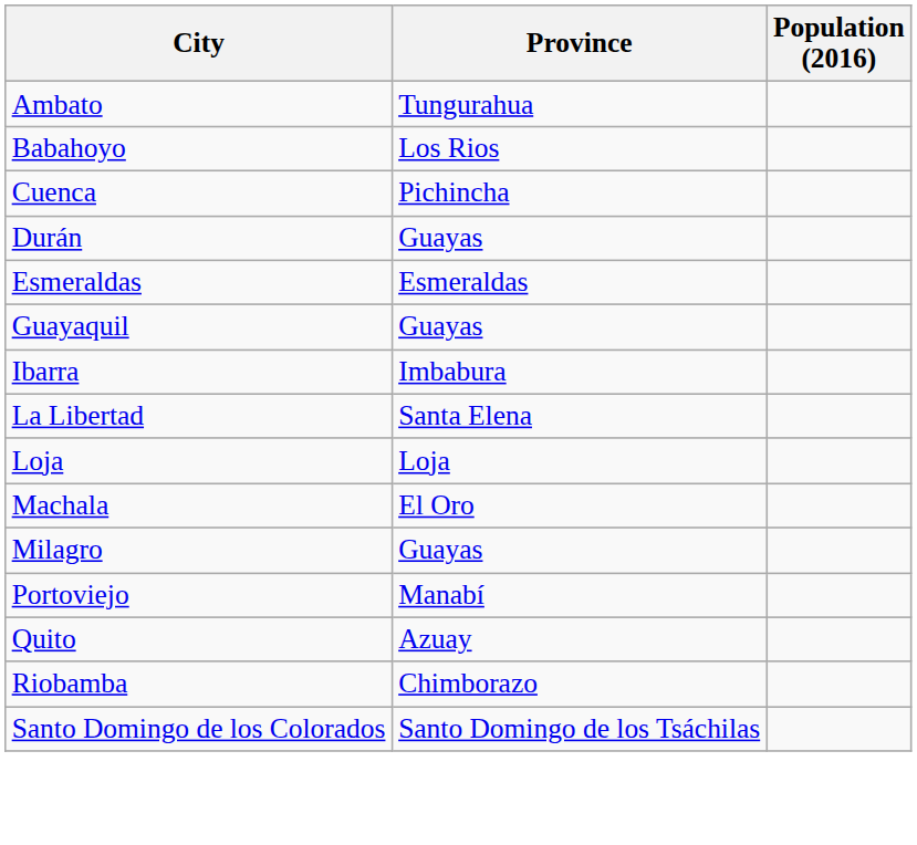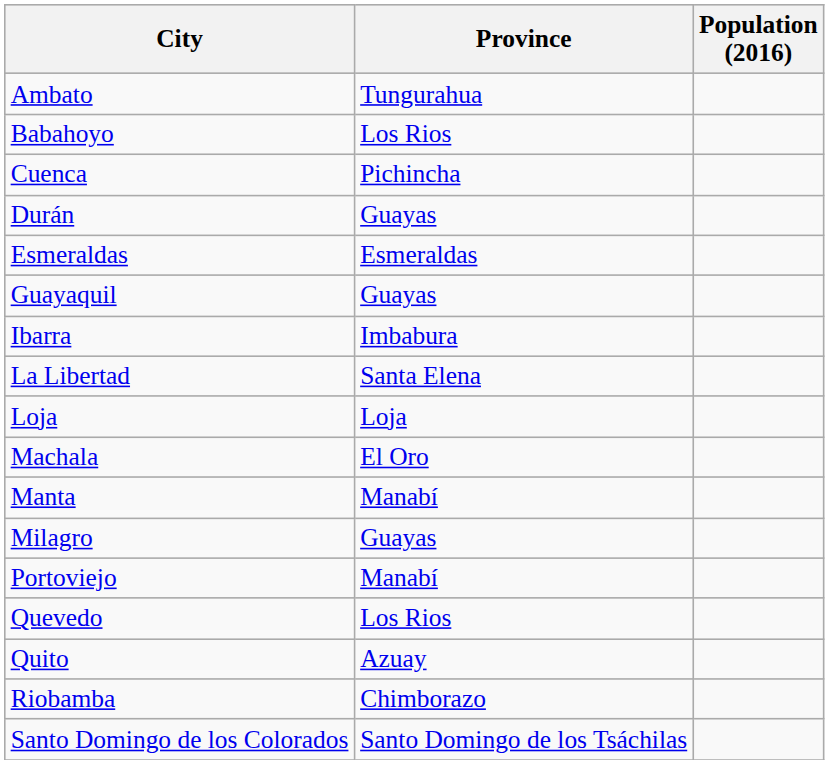+ row: Manta | Manabí
+ row: Quevedo | Los Rios
